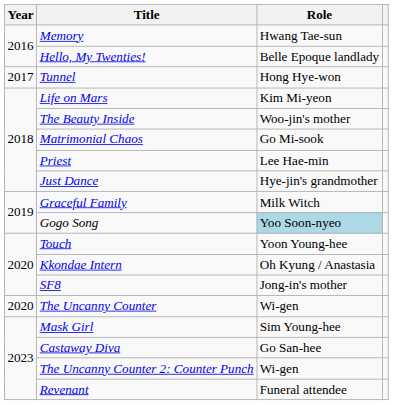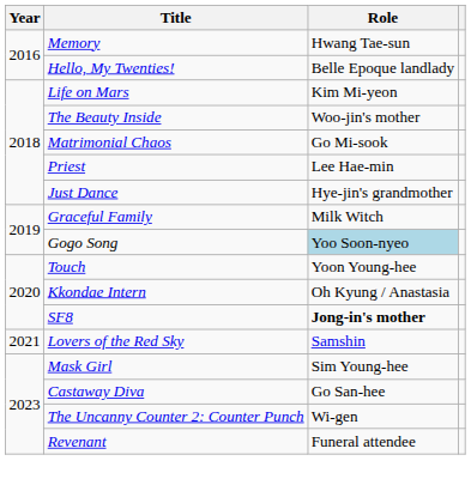- row: 2017 | Tunnel | Hong Hye-won
SF8 | Role: normal -> bold
- row: 2020 | The Uncanny Counter | Wi-gen
+ row: 2021 | Lovers of the Red Sky | Samshin
